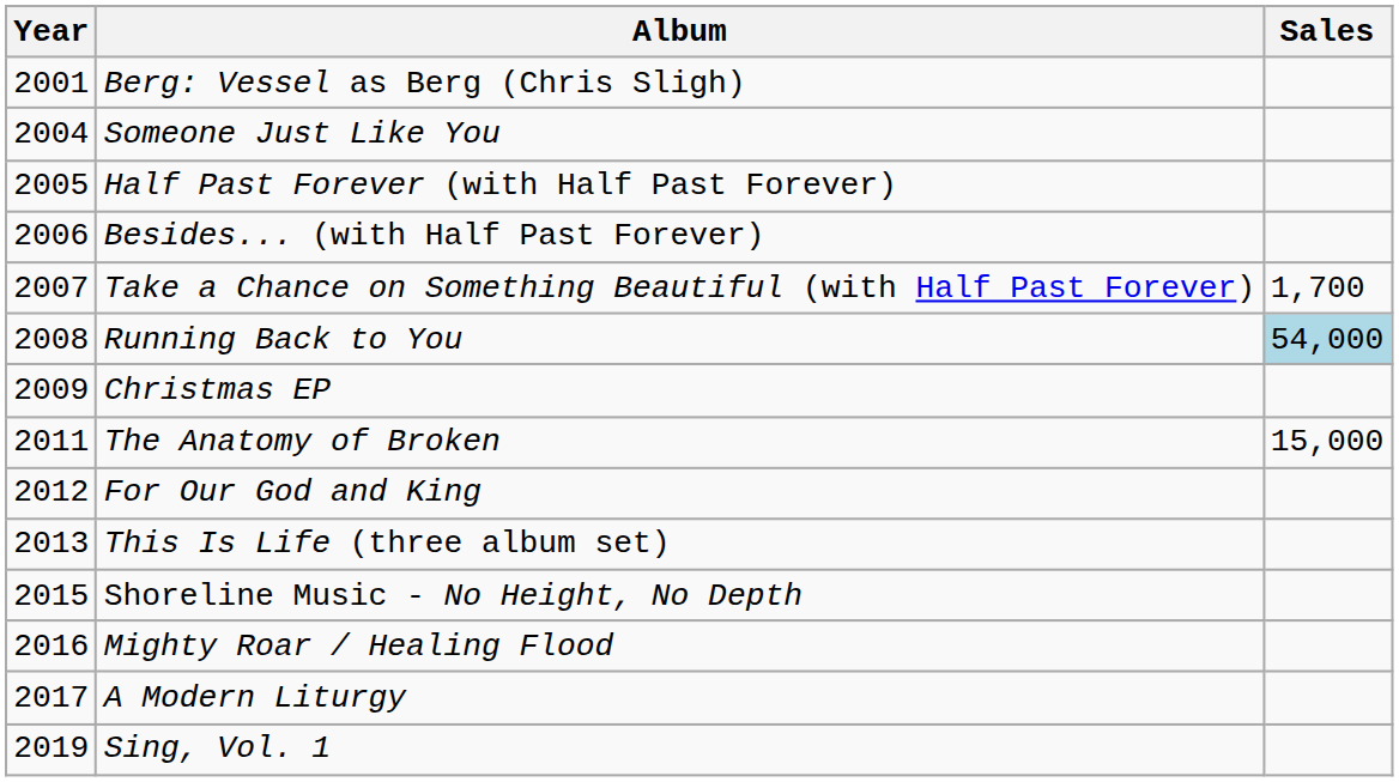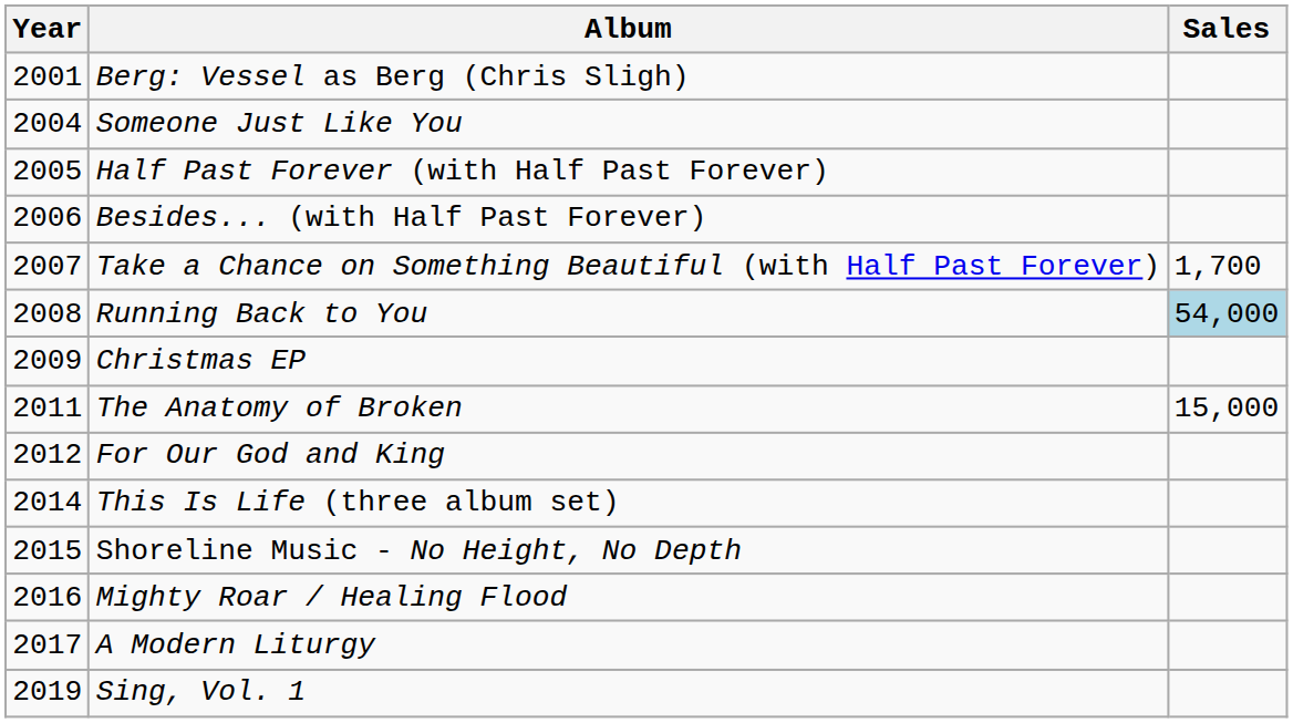This Is Life (three album set) | Year: 2013 -> 2014
